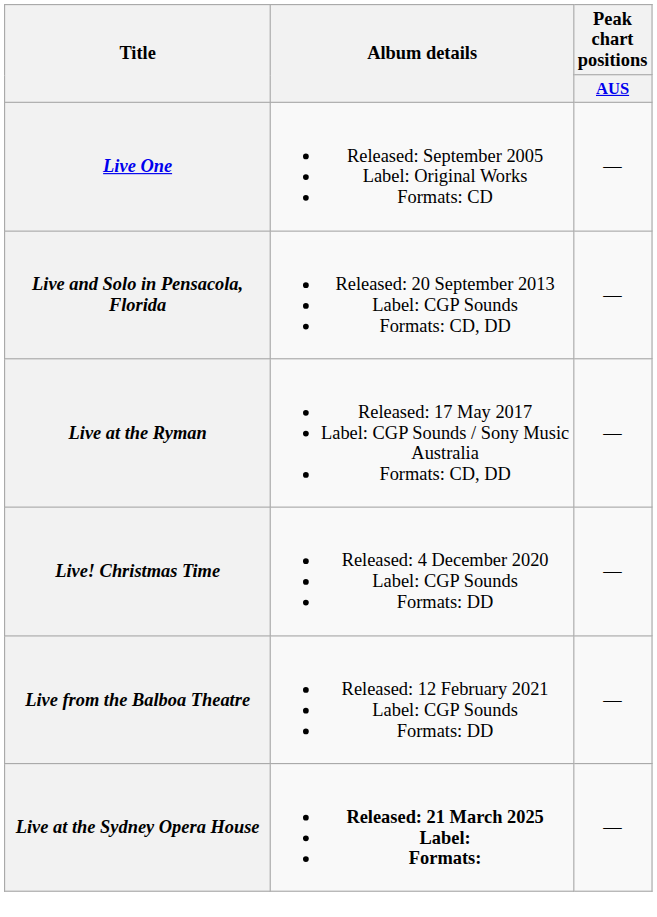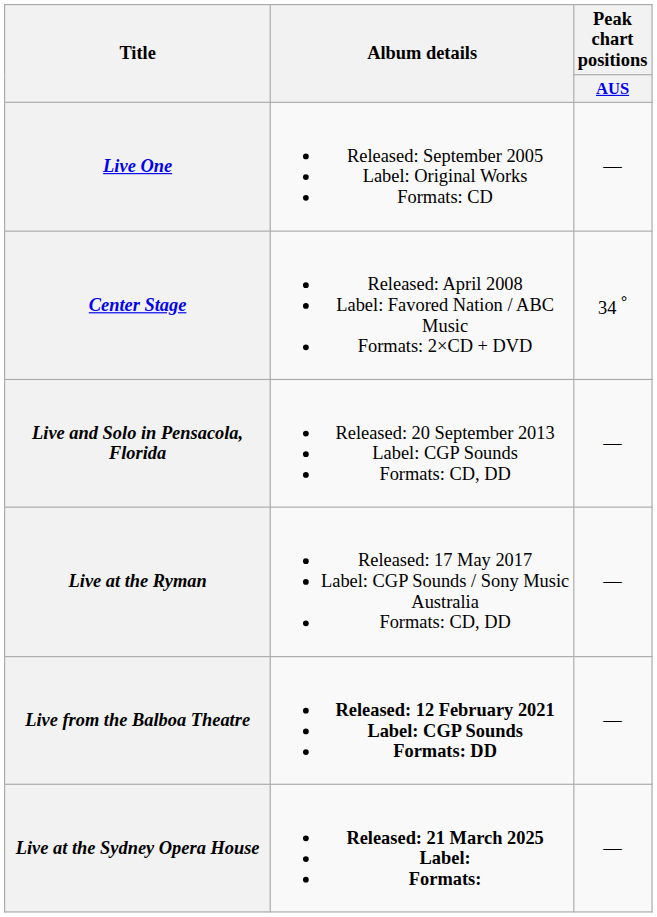+ row: Center Stage | Released: April 2008 Label: Favored Nation / ABC Music Formats: 2×CD + DVD | 34 °
- row: Live! Christmas Time | Released: 4 December 2020 Label: CGP Sounds Formats: DD | —
Live from the Balboa Theatre | Album details: normal -> bold
